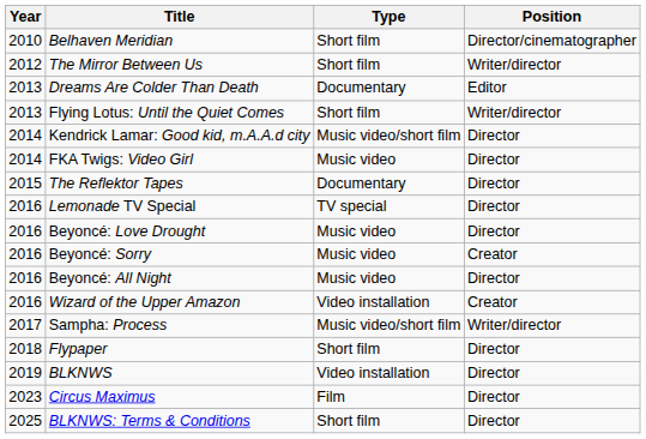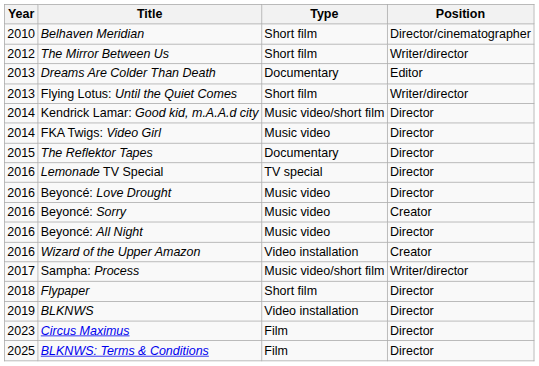BLKNWS: Terms & Conditions | Type: Short film -> Film
